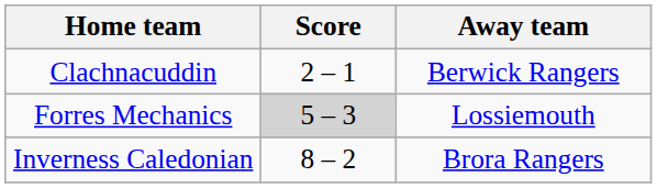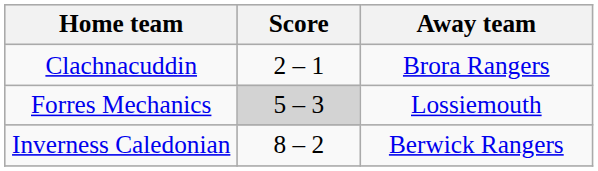Clachnacuddin | Away team: Berwick Rangers -> Brora Rangers
Inverness Caledonian | Away team: Brora Rangers -> Berwick Rangers
